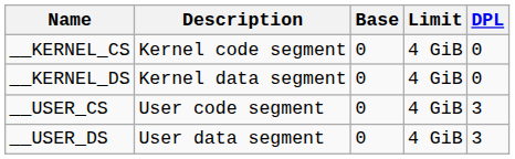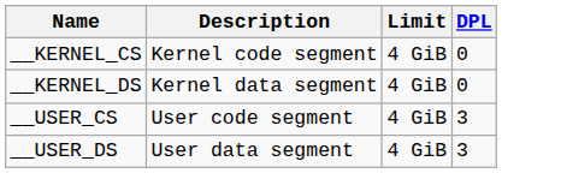- column: Base | 0 | 0 | 0 | 0
